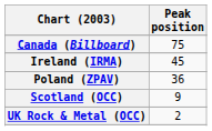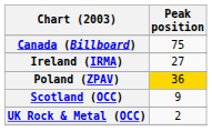Ireland (IRMA) | Peak position: 45 -> 27
Poland (ZPAV) | Peak position: no background -> gold background
